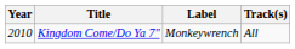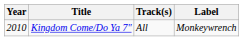columns swapped: Label <-> Track(s)
